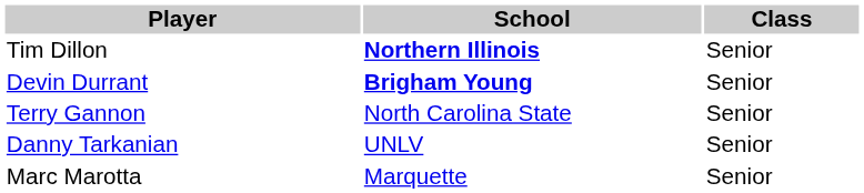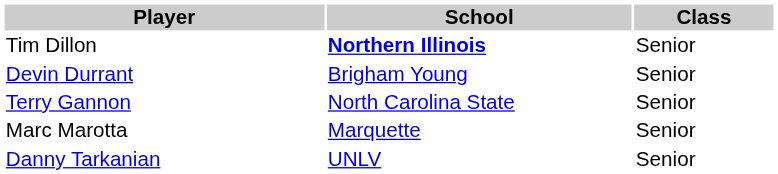Devin Durrant | School: bold -> normal
rows swapped: Marc Marotta <-> Danny Tarkanian
